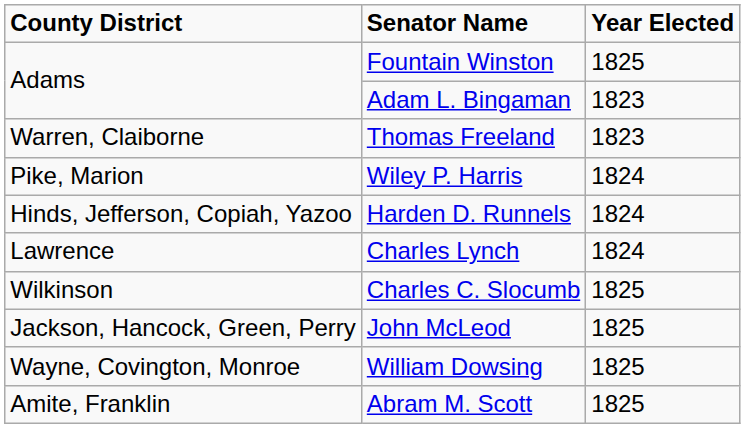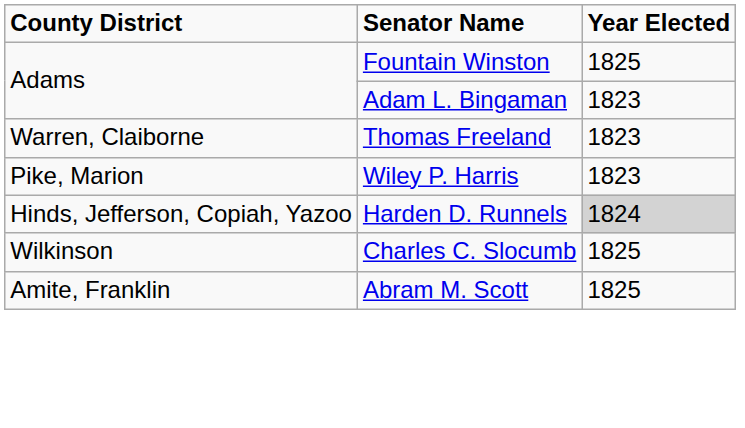Wiley P. Harris | Year Elected: 1824 -> 1823
Harden D. Runnels | Year Elected: no background -> lightgrey background
- row: Lawrence | Charles Lynch | 1824
- row: Jackson, Hancock, Green, Perry | John McLeod | 1825
- row: Wayne, Covington, Monroe | William Dowsing | 1825
